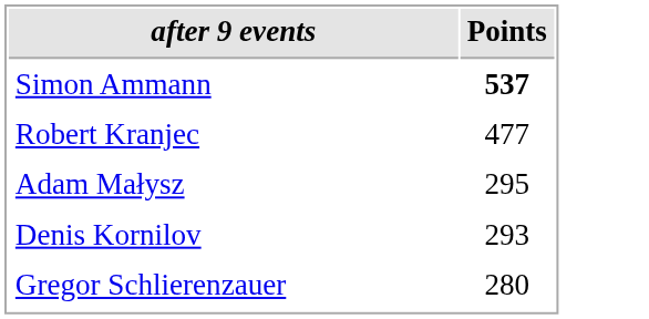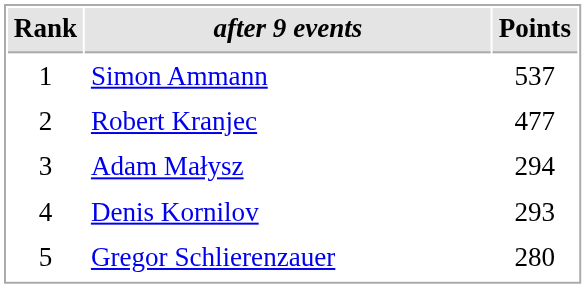+ column: Rank | 1 | 2 | 3 | 4 | 5
Simon Ammann | Points: bold -> normal
Adam Małysz | Points: 295 -> 294
